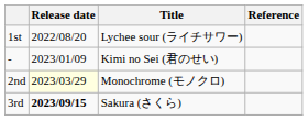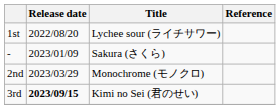- | Title: Kimi no Sei (君のせい) -> Sakura (さくら)
2nd | Release date: lightyellow background -> no background
3rd | Title: Sakura (さくら) -> Kimi no Sei (君のせい)
